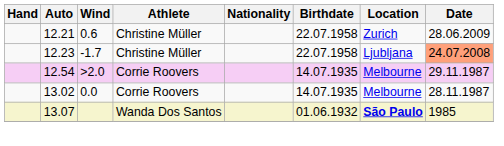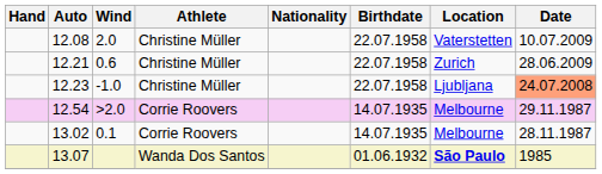+ row: 12.08 | 2.0 | Christine Müller | 22.07.1958 | Vaterstetten | 10.07.2009
12.23 | Wind: -1.7 -> -1.0
13.02 | Wind: 0.0 -> 0.1
